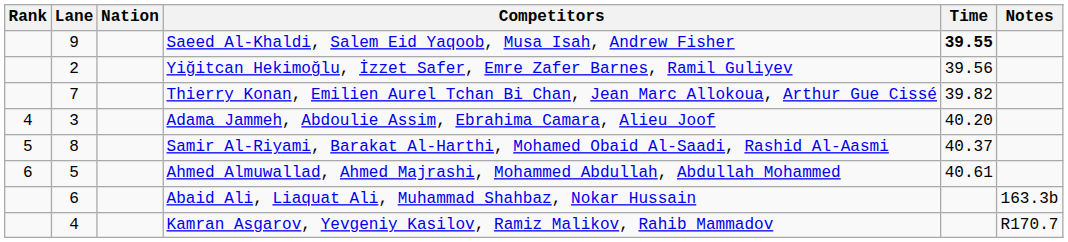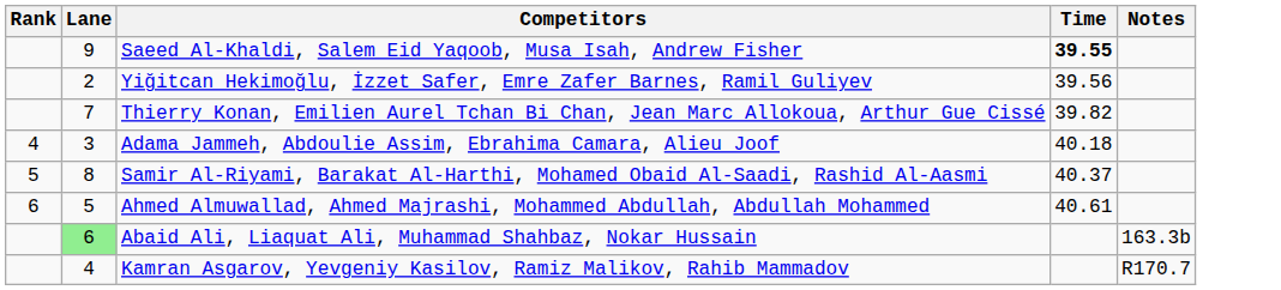- column: Nation
Adama Jammeh, Abdoulie Assim, Ebrahima Camara, Alieu Joof | Time: 40.20 -> 40.18
Abaid Ali, Liaquat Ali, Muhammad Shahbaz, Nokar Hussain | Lane: no background -> lightgreen background
